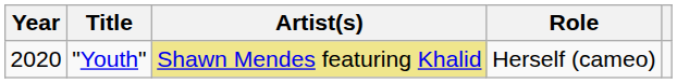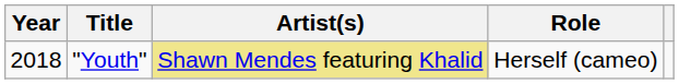"Youth" | Year: 2020 -> 2018
